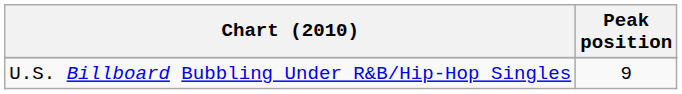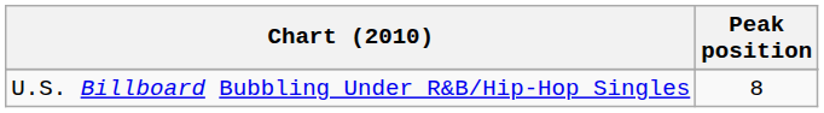U.S. Billboard Bubbling Under R&B/Hip-Hop Singles | Peak position: 9 -> 8
